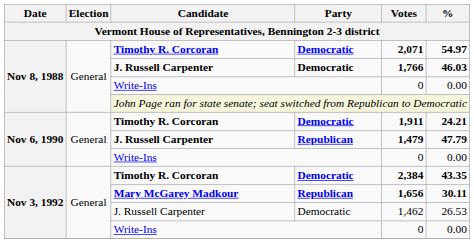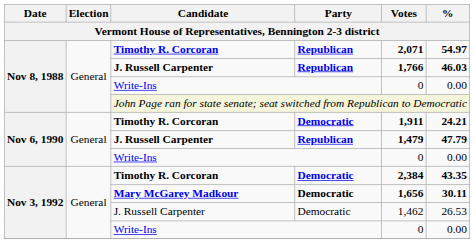Nov 8, 1988 / Timothy R. Corcoran | Party: Democratic -> Republican
Nov 8, 1988 / J. Russell Carpenter | Party: Democratic -> Republican
Mary McGarey Madkour | Party: Republican -> Democratic
